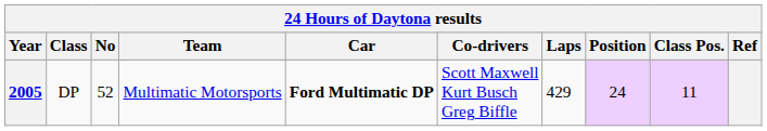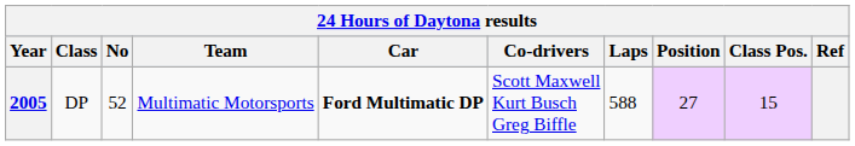2005 | Laps: 429 -> 588
2005 | Position: 24 -> 27
2005 | Class Pos.: 11 -> 15
